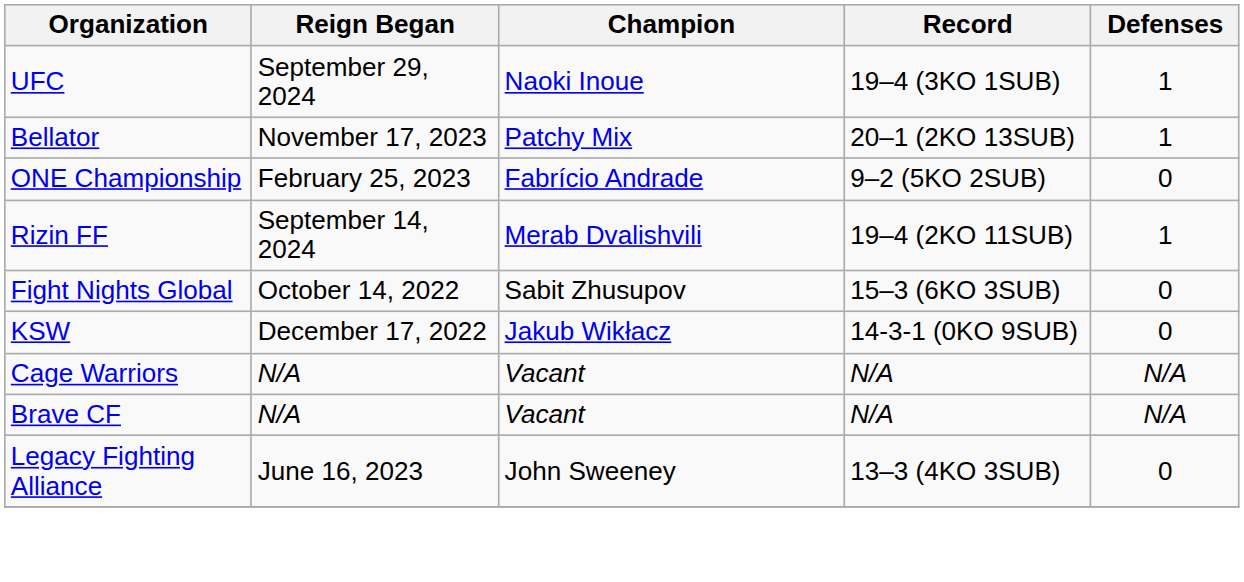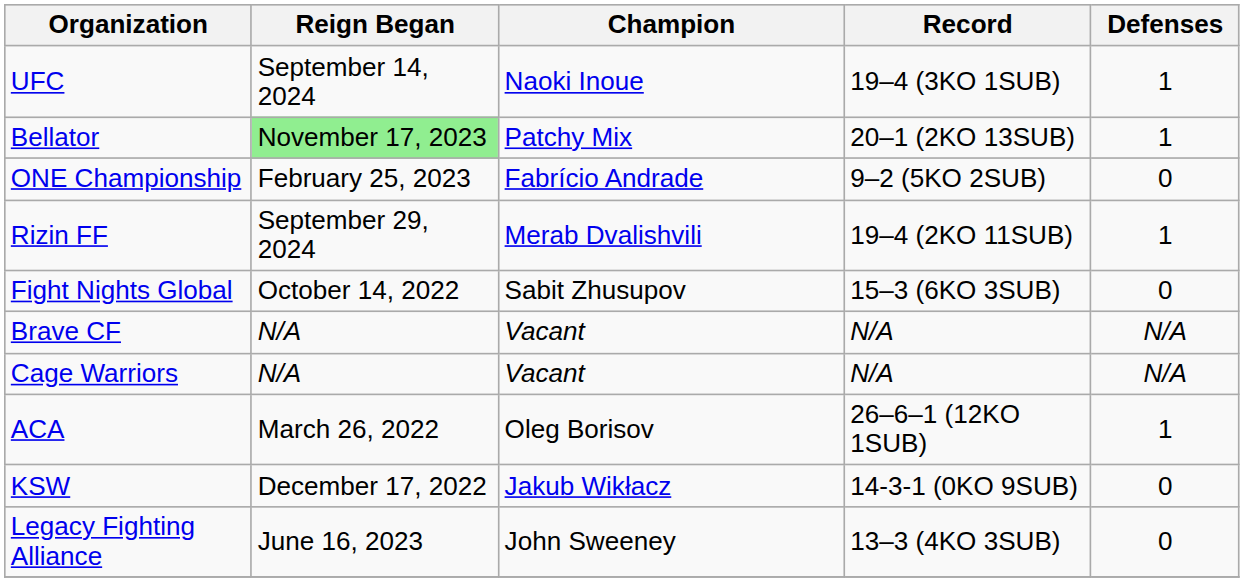UFC | Reign Began: September 29, 2024 -> September 14, 2024
Bellator | Reign Began: no background -> lightgreen background
Rizin FF | Reign Began: September 14, 2024 -> September 29, 2024
rows swapped: KSW <-> Brave CF
+ row: ACA | March 26, 2022 | Oleg Borisov | 26–6–1 (12KO 1SUB) | 1
